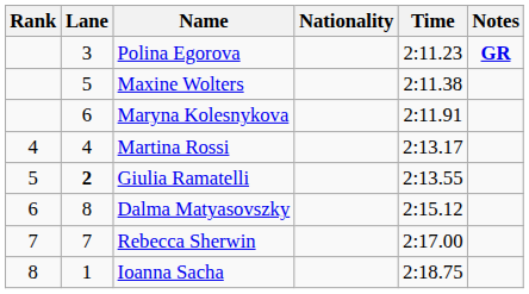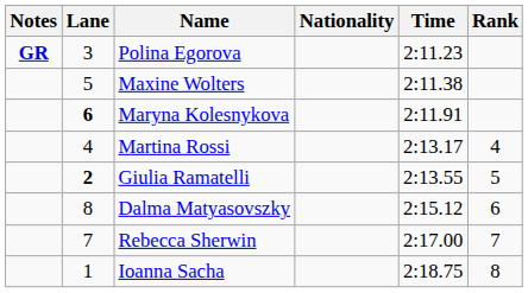columns swapped: Rank <-> Notes
Maryna Kolesnykova | Lane: normal -> bold
